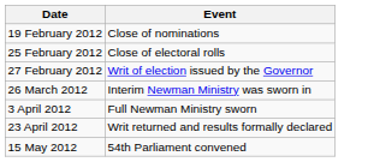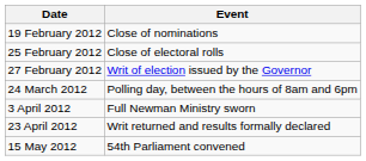+ row: 24 March 2012 | Polling day, between the hours of 8am and 6pm
- row: 26 March 2012 | Interim Newman Ministry was sworn in
